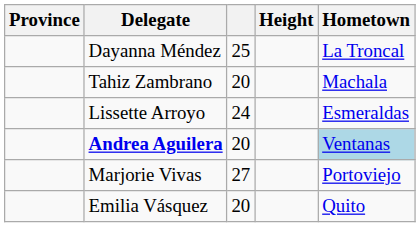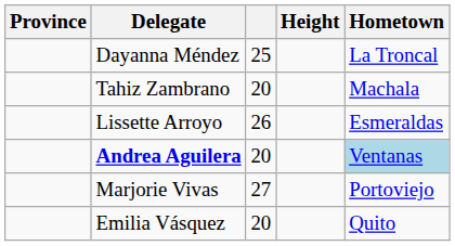Lissette Arroyo | column 3: 24 -> 26
